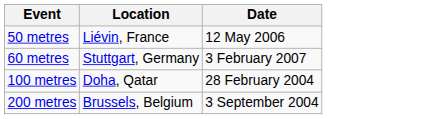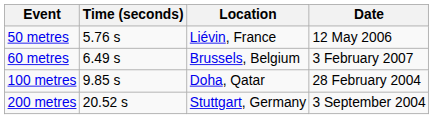+ column: Time (seconds) | 5.76 s | 6.49 s | 9.85 s | 20.52 s
60 metres | Location: Stuttgart, Germany -> Brussels, Belgium
200 metres | Location: Brussels, Belgium -> Stuttgart, Germany
